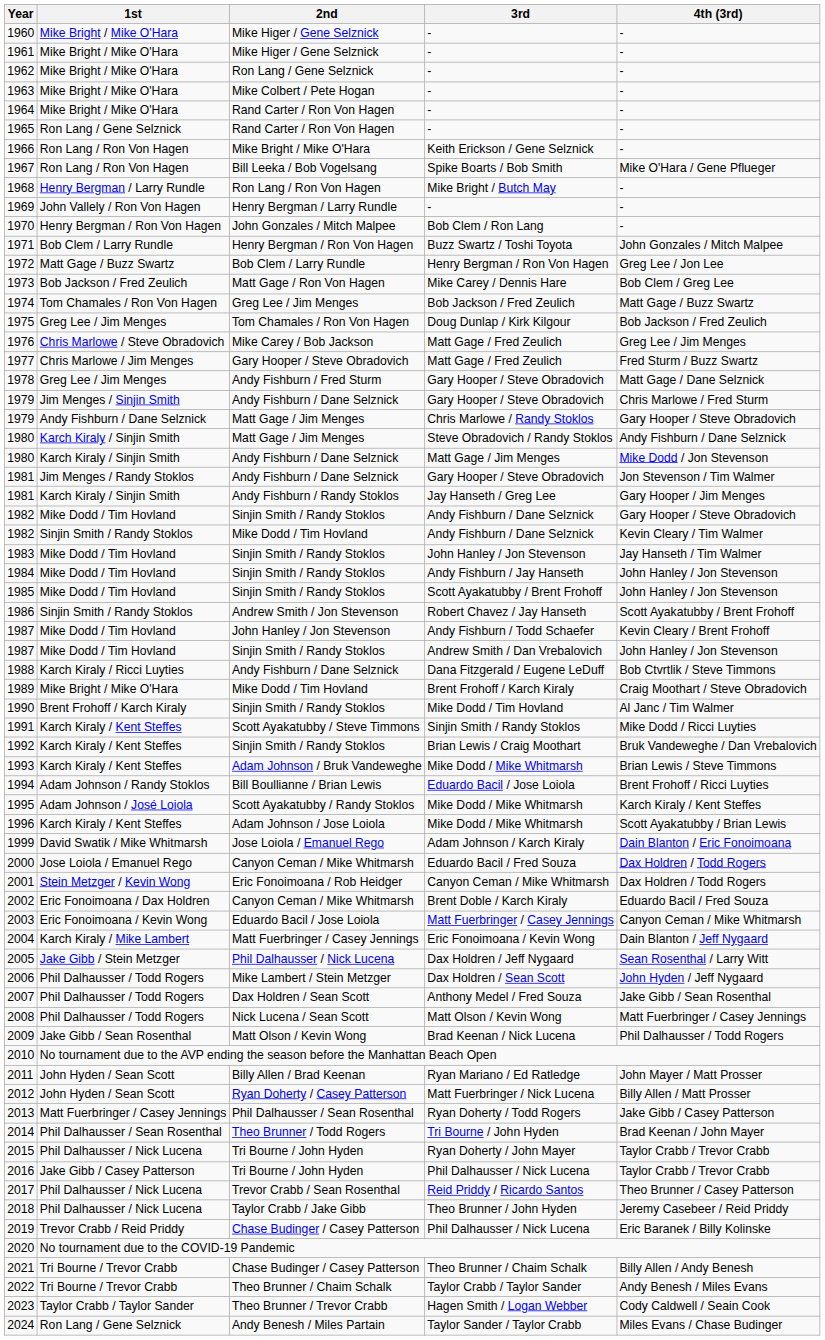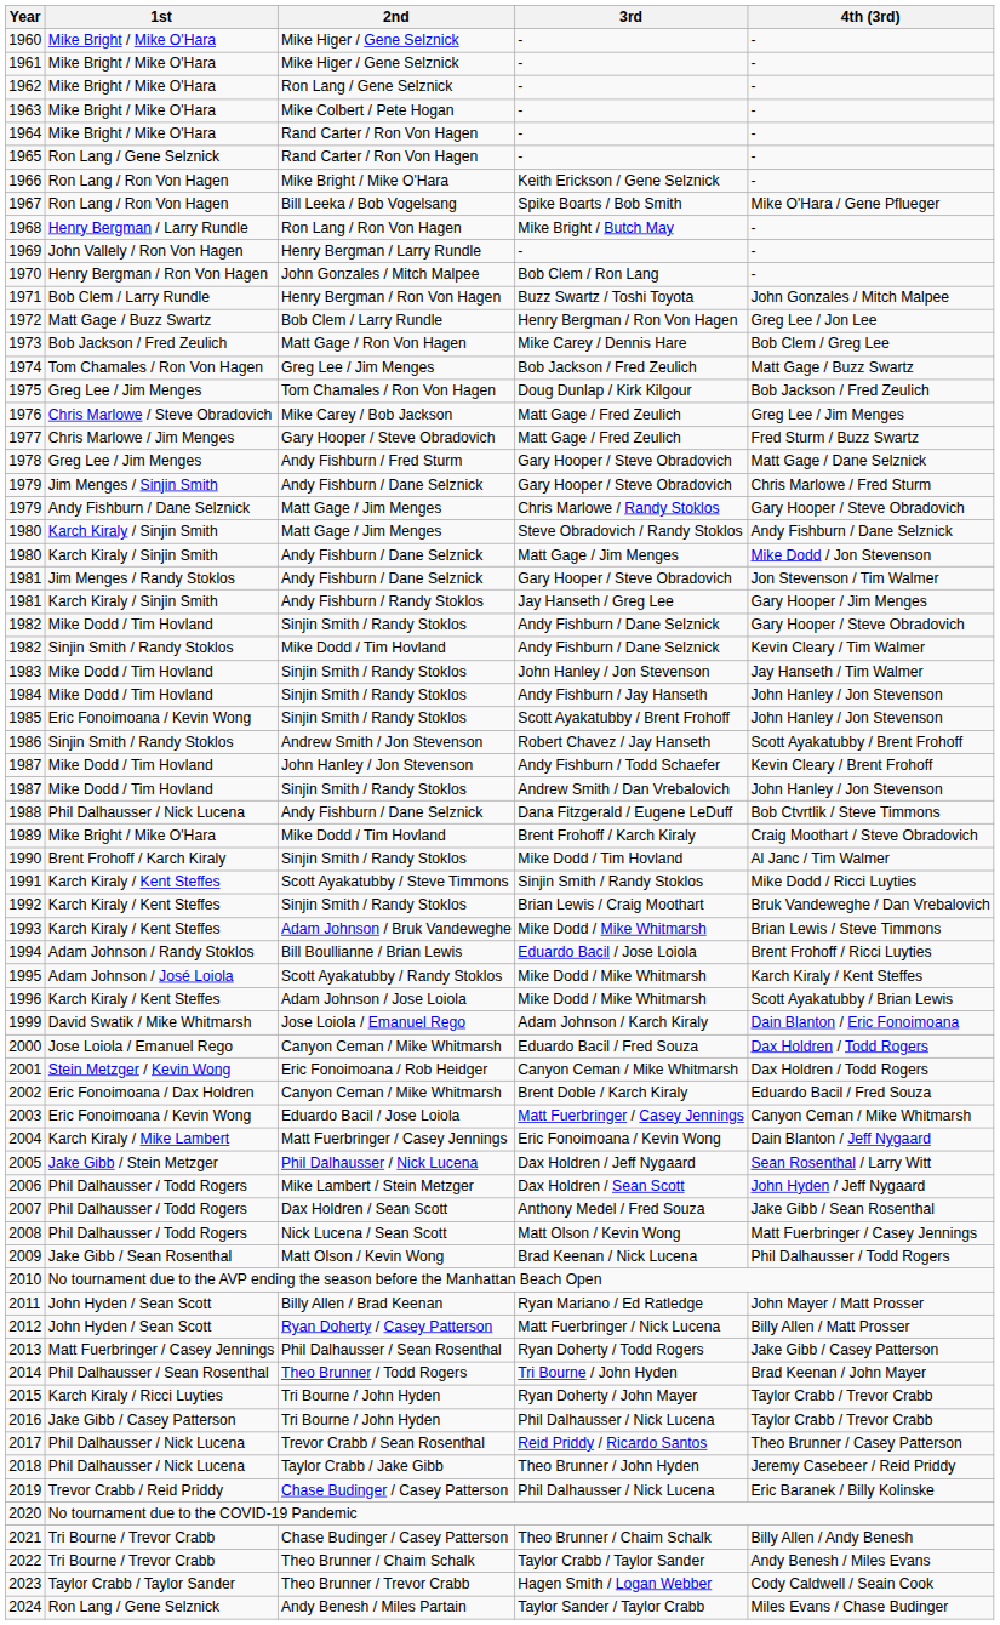1985 | 1st: Mike Dodd / Tim Hovland -> Eric Fonoimoana / Kevin Wong
1988 | 1st: Karch Kiraly / Ricci Luyties -> Phil Dalhausser / Nick Lucena
2015 | 1st: Phil Dalhausser / Nick Lucena -> Karch Kiraly / Ricci Luyties
